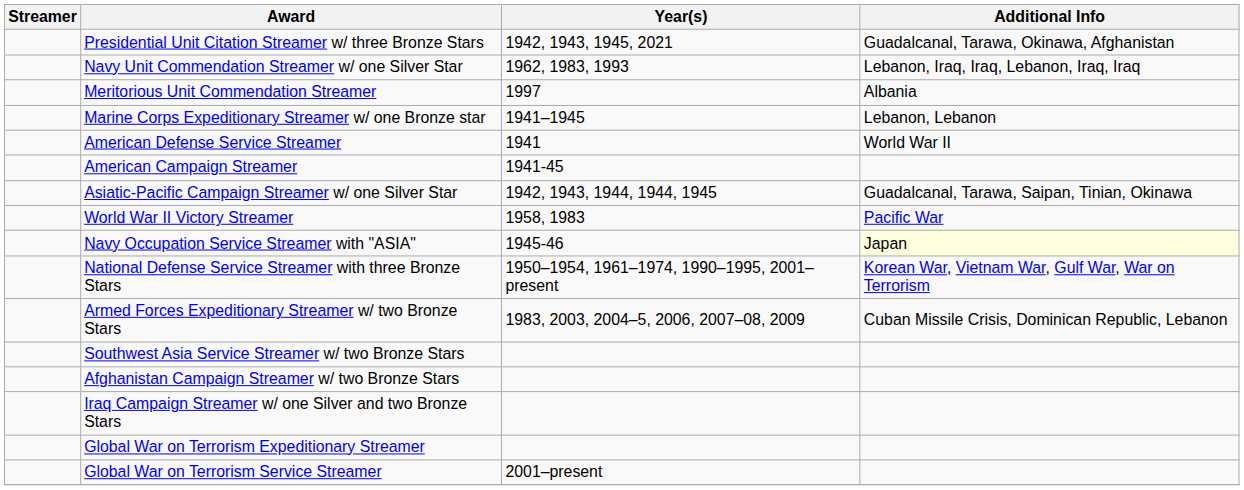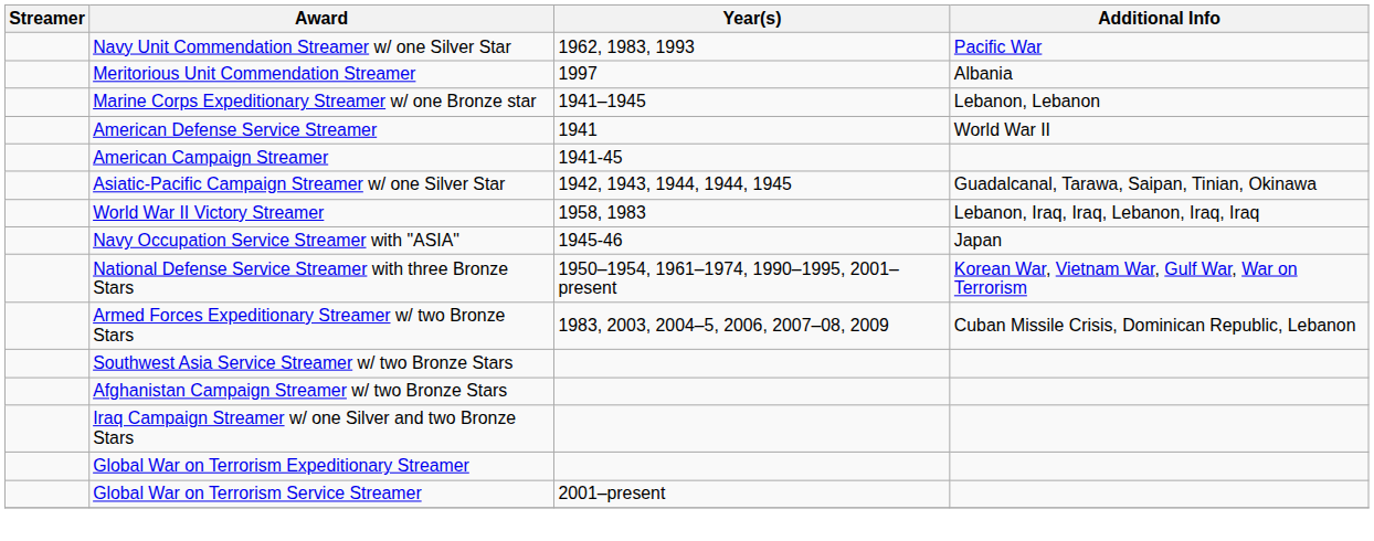- row: Presidential Unit Citation Streamer w/ three Bronze Stars | 1942, 1943, 1945, 2021 | Guadalcanal, Tarawa, Okinawa, Afghanistan
Navy Unit Commendation Streamer w/ one Silver Star | Additional Info: Lebanon, Iraq, Iraq, Lebanon, Iraq, Iraq -> Pacific War
World War II Victory Streamer | Additional Info: Pacific War -> Lebanon, Iraq, Iraq, Lebanon, Iraq, Iraq
Navy Occupation Service Streamer with "ASIA" | Additional Info: lightyellow background -> no background
